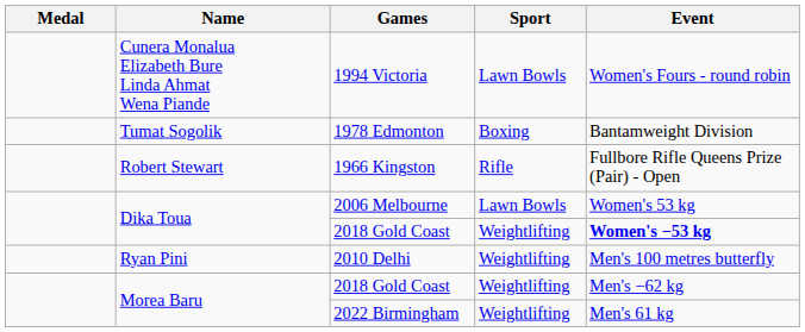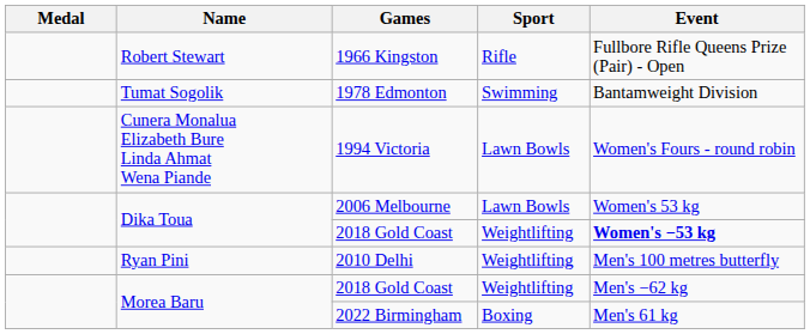rows swapped: 1966 Kingston <-> 1994 Victoria
1978 Edmonton | Sport: Boxing -> Swimming
2022 Birmingham | Sport: Weightlifting -> Boxing
